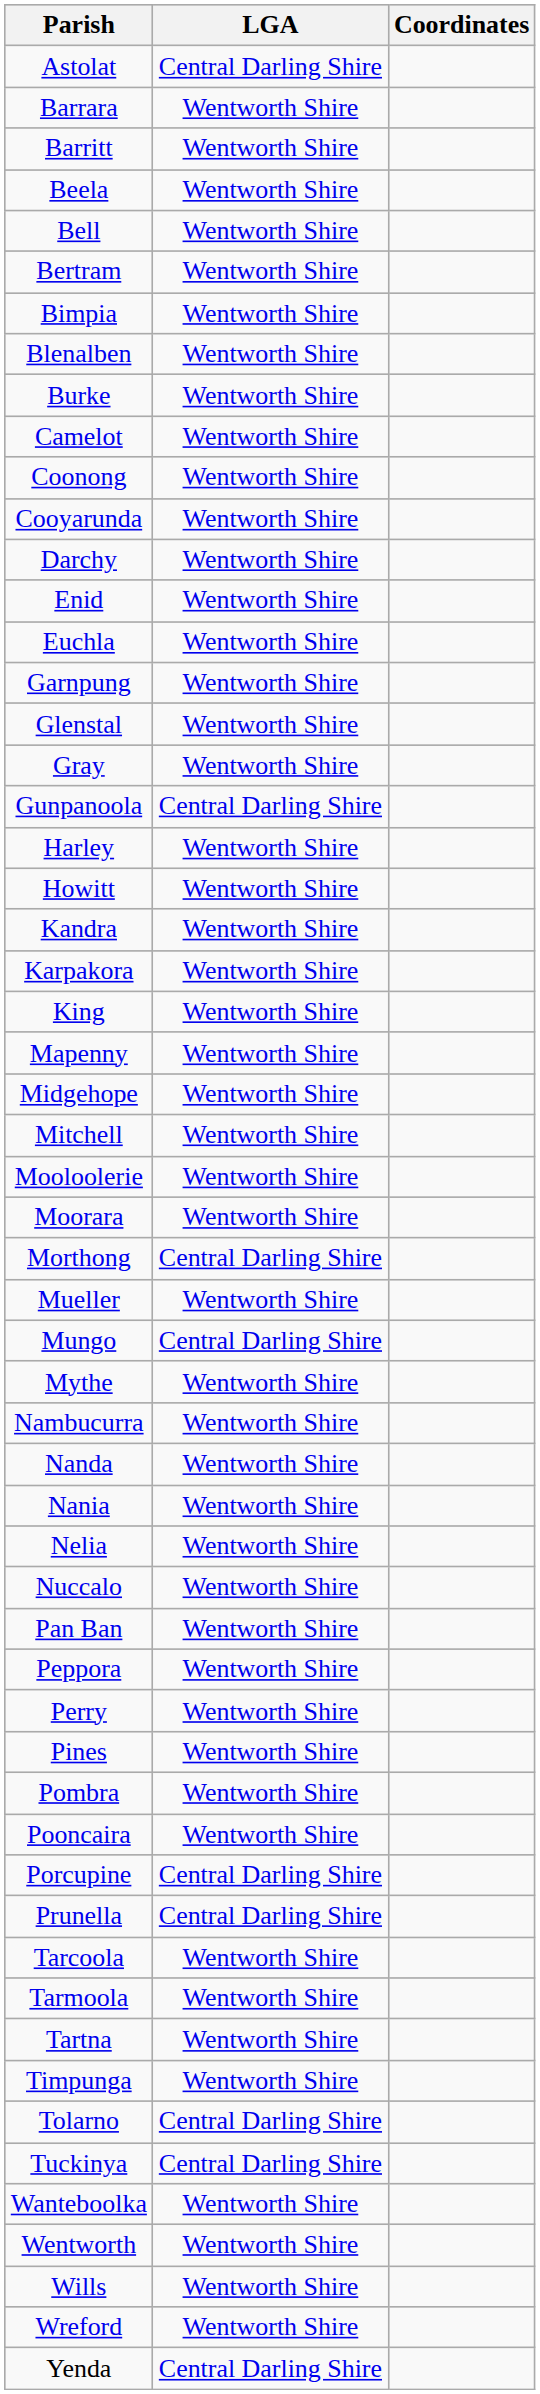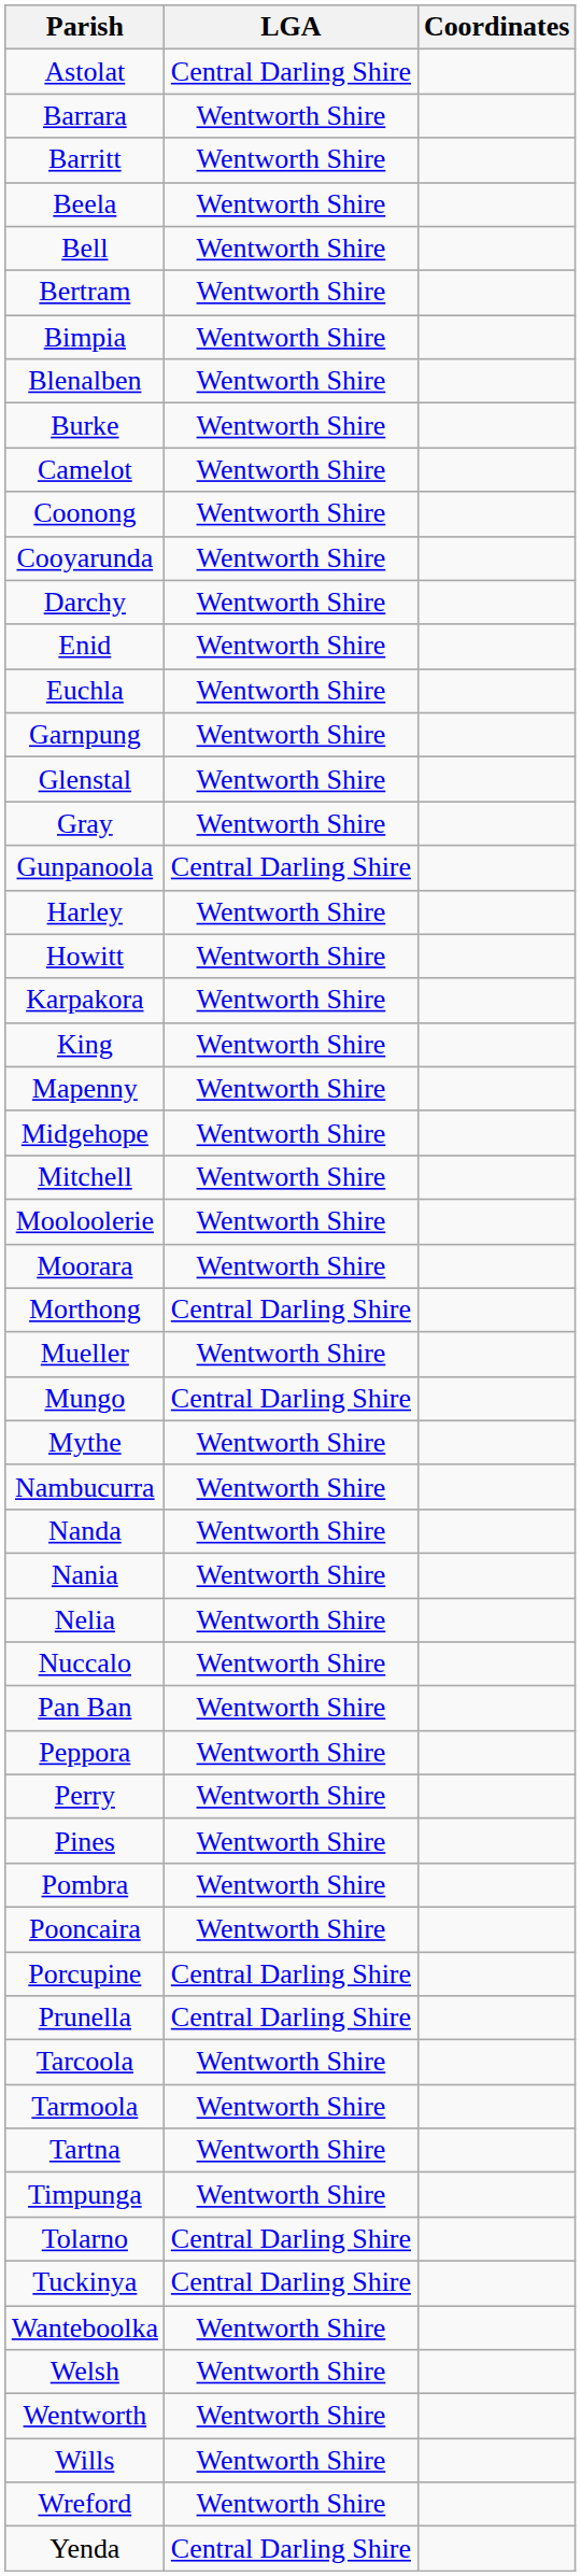- row: Kandra | Wentworth Shire
+ row: Welsh | Wentworth Shire
